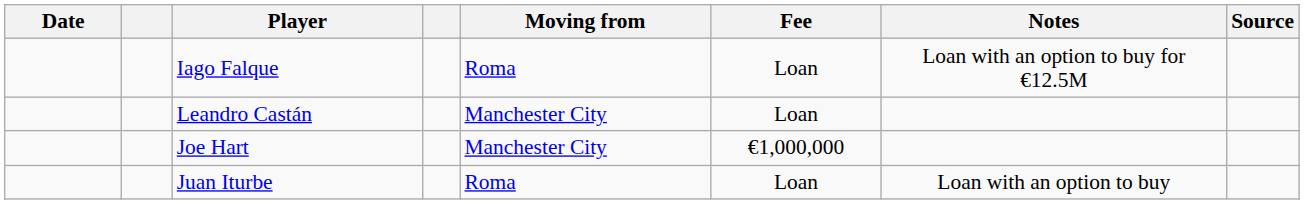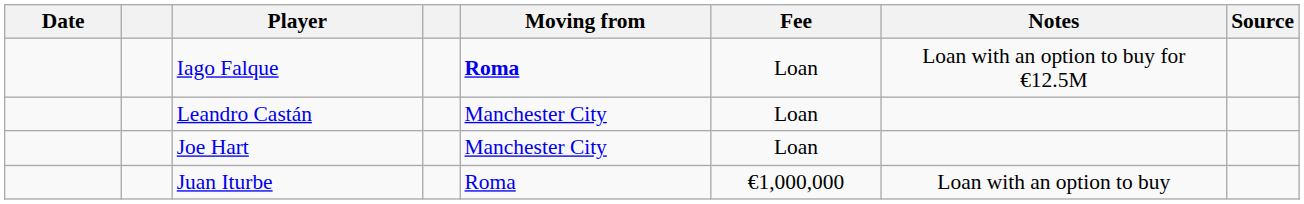Iago Falque | Moving from: normal -> bold
Joe Hart | Fee: €1,000,000 -> Loan
Juan Iturbe | Fee: Loan -> €1,000,000
